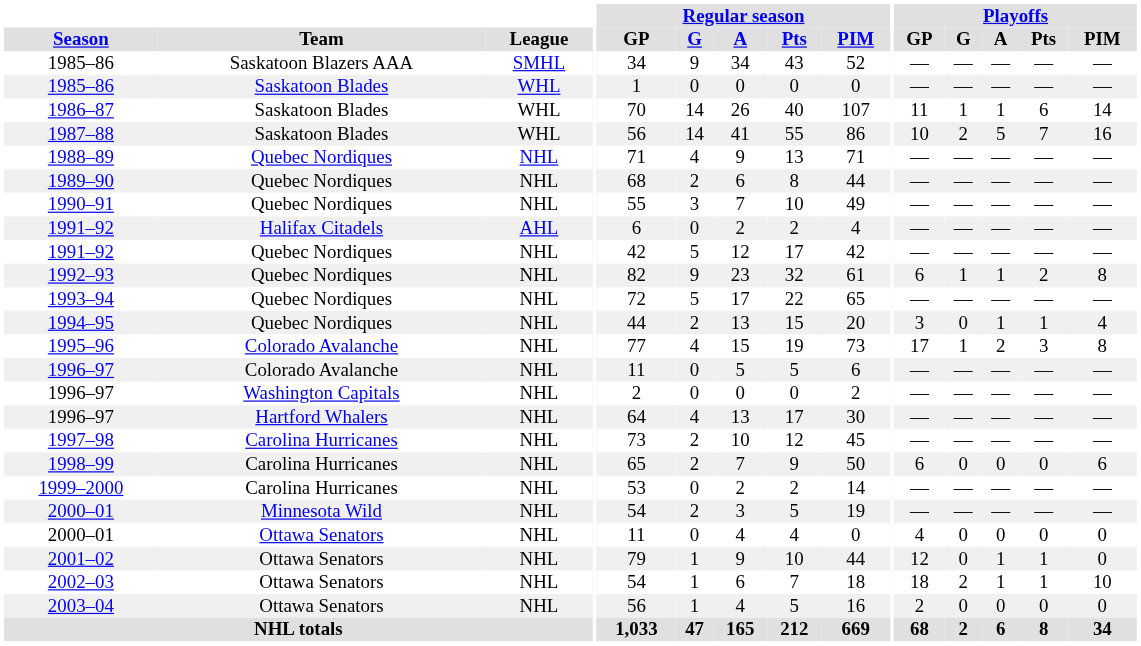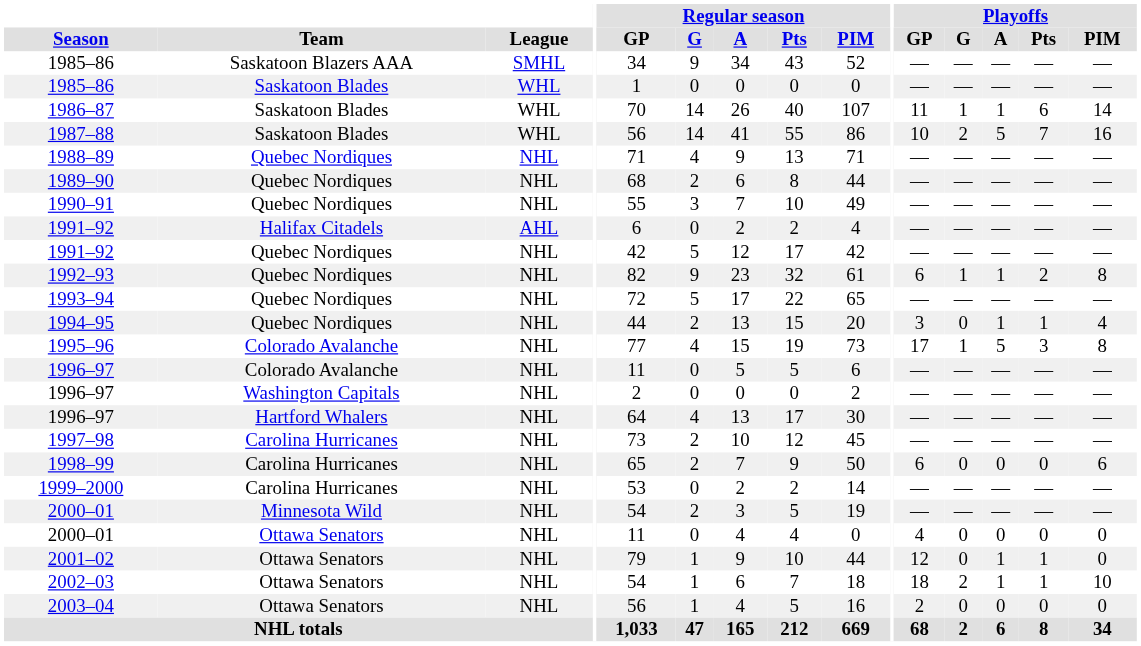1995–96 | Playoffs / A: 2 -> 5
